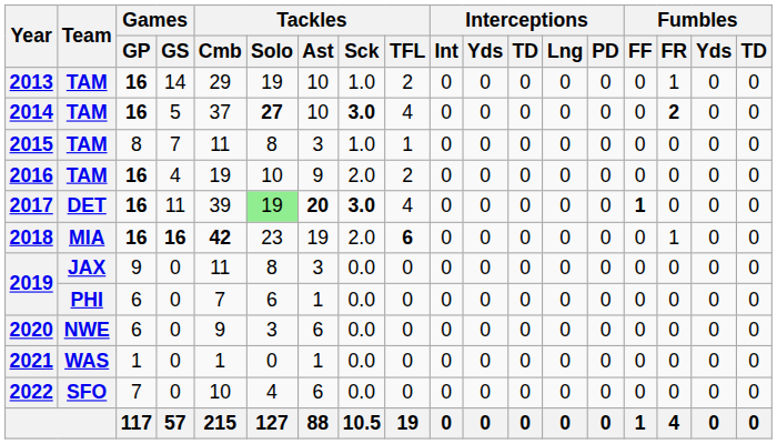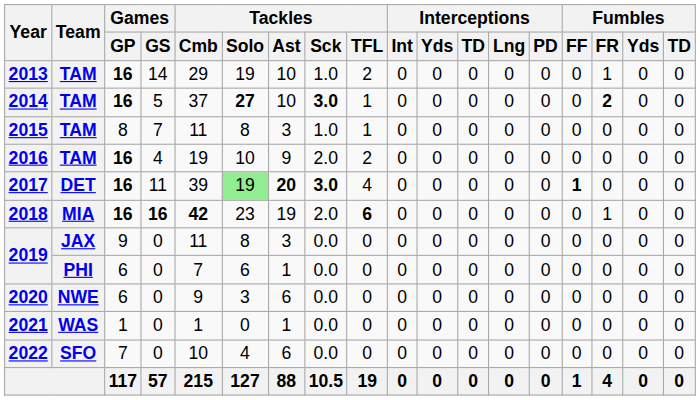2014 | Tackles / TFL: 4 -> 1
